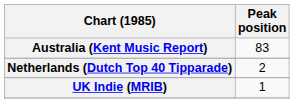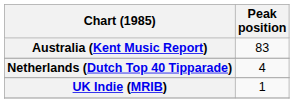Netherlands (Dutch Top 40 Tipparade) | Peak position: 2 -> 4
